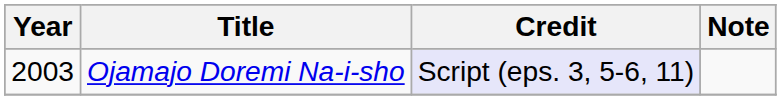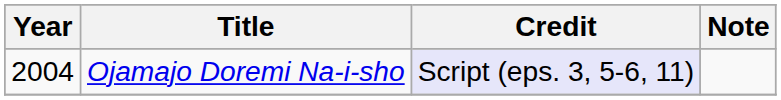Ojamajo Doremi Na-i-sho | Year: 2003 -> 2004
